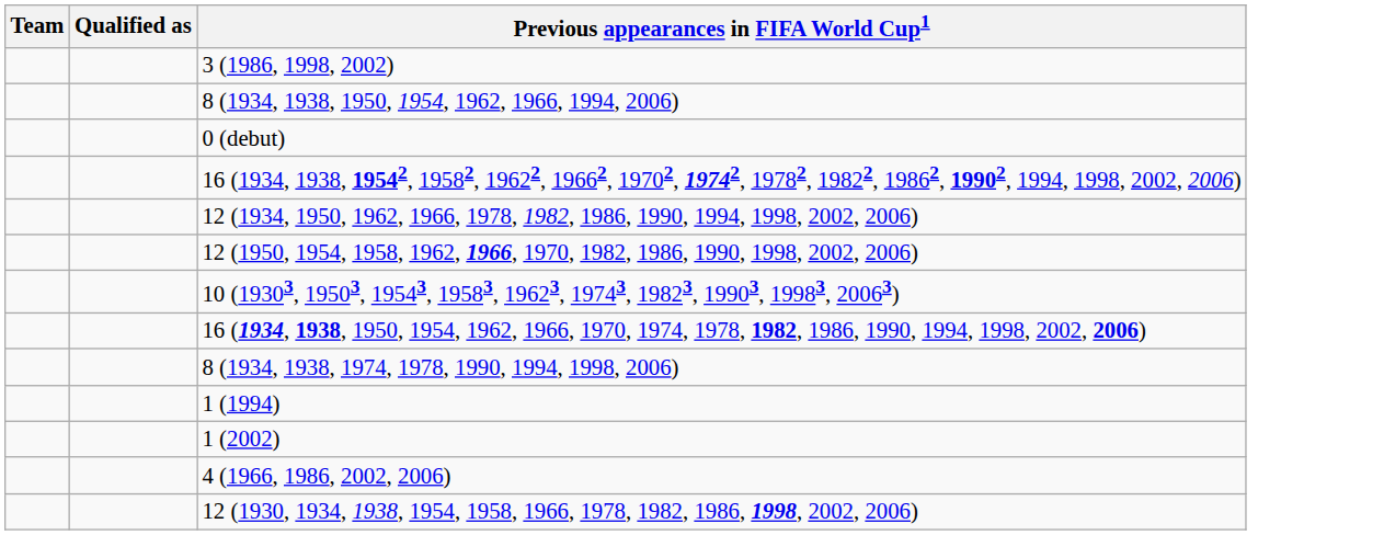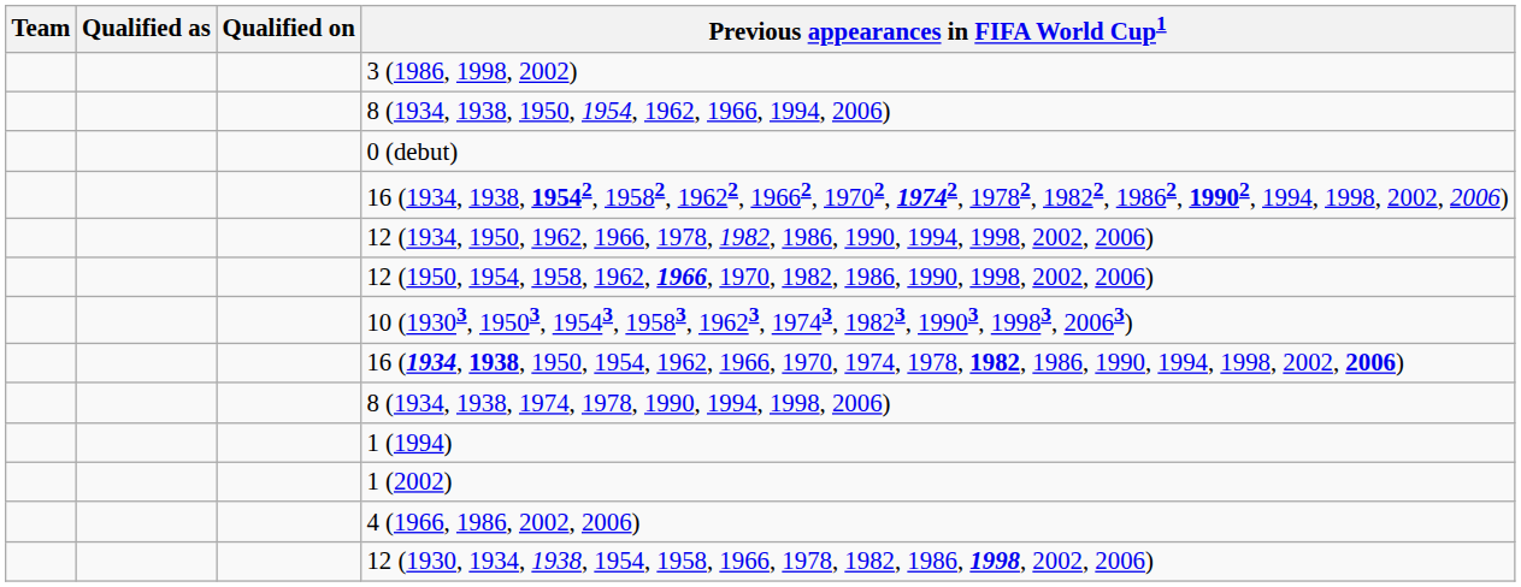+ column: Qualified on
